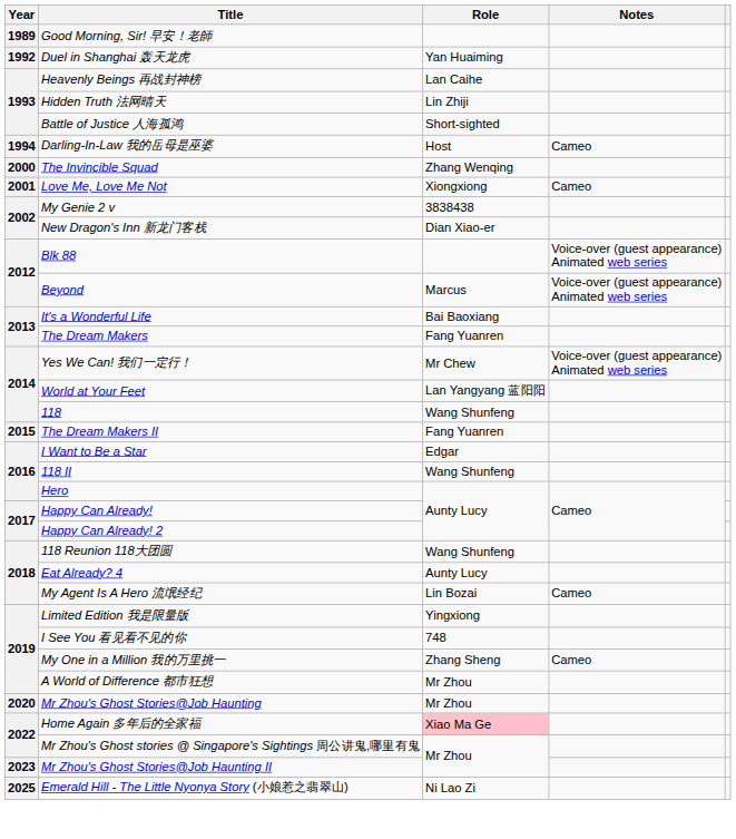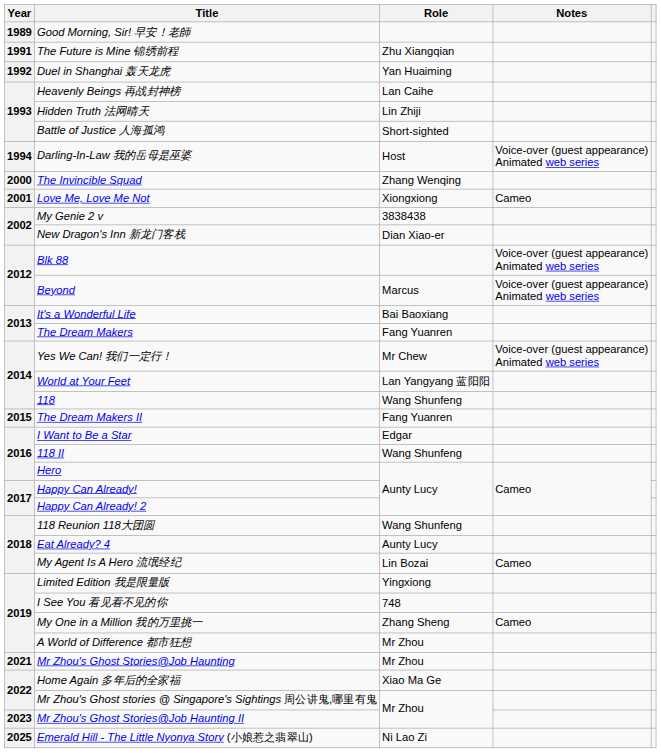+ row: 1991 | The Future is Mine 锦绣前程 | Zhu Xiangqian
Darling-In-Law 我的岳母是巫婆 | Notes: Cameo -> Voice-over (guest appearance) Animated web series
Mr Zhou's Ghost Stories@Job Haunting | Year: 2020 -> 2021
Home Again 多年后的全家福 | Role: pink background -> no background
